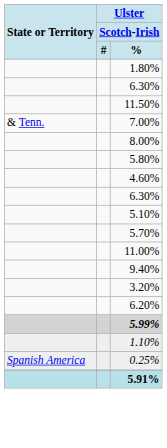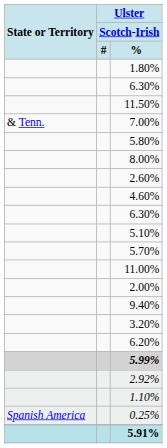rows swapped: 8.00% <-> 5.80%
+ row: 2.60%
+ row: 2.00%
+ row: 2.92%
